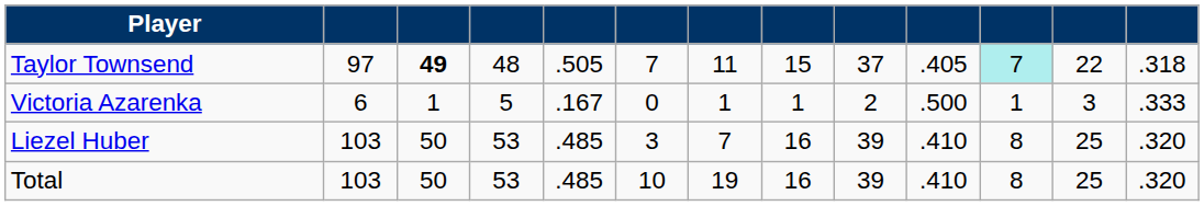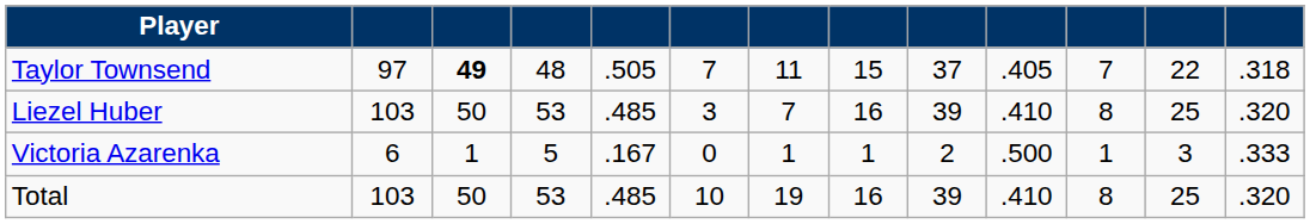Taylor Townsend | column 11: paleturquoise background -> no background
rows swapped: Liezel Huber <-> Victoria Azarenka
